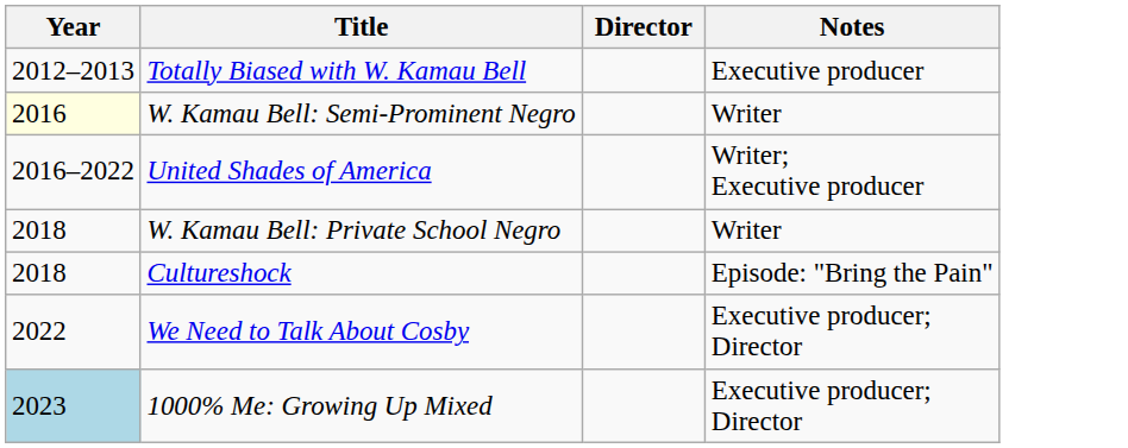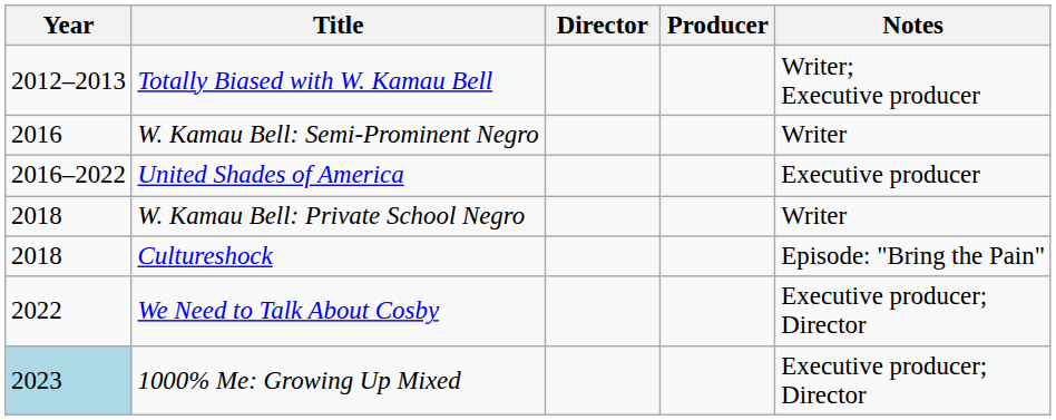+ column: Producer
Totally Biased with W. Kamau Bell | Notes: Executive producer -> Writer; Executive producer
W. Kamau Bell: Semi-Prominent Negro | Year: lightyellow background -> no background
United Shades of America | Notes: Writer; Executive producer -> Executive producer
